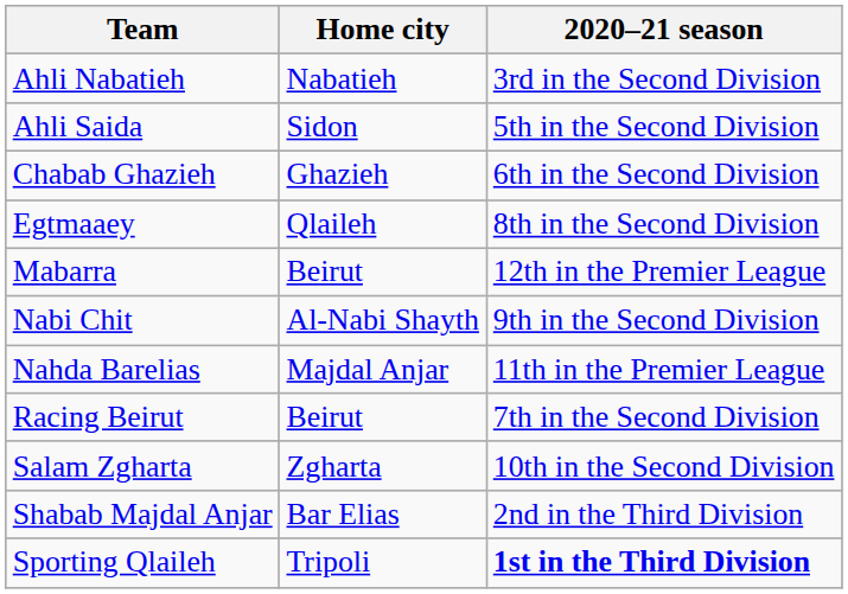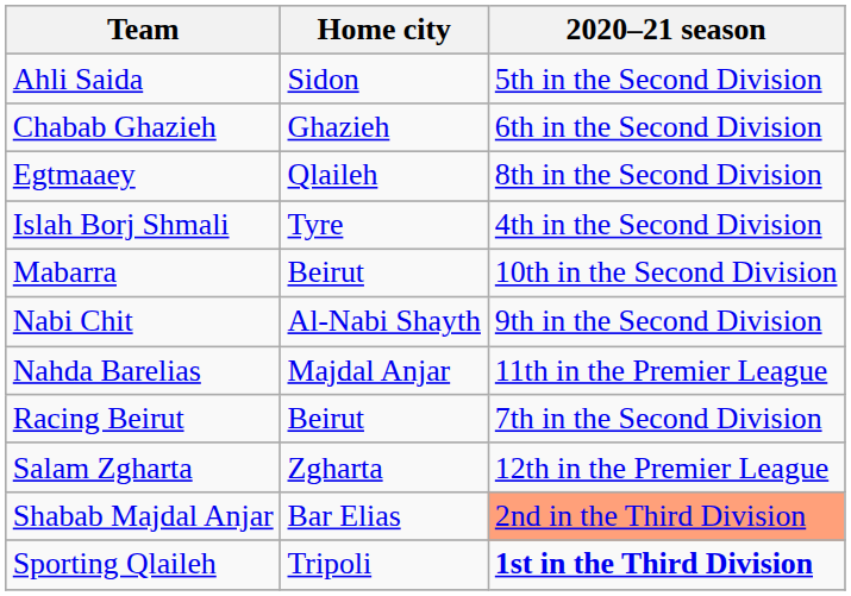- row: Ahli Nabatieh | Nabatieh | 3rd in the Second Division
+ row: Islah Borj Shmali | Tyre | 4th in the Second Division
Mabarra | 2020–21 season: 12th in the Premier League -> 10th in the Second Division
Salam Zgharta | 2020–21 season: 10th in the Second Division -> 12th in the Premier League
Shabab Majdal Anjar | 2020–21 season: no background -> lightsalmon background
